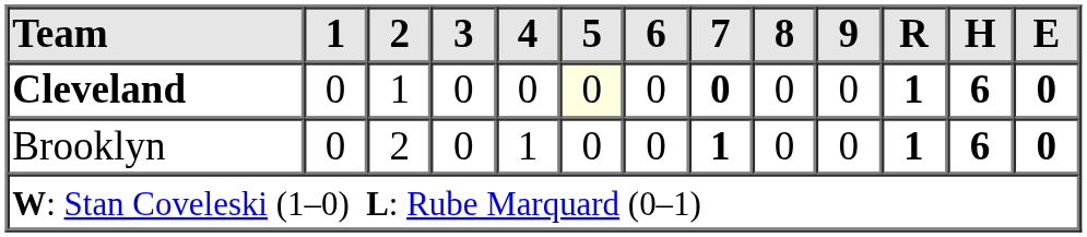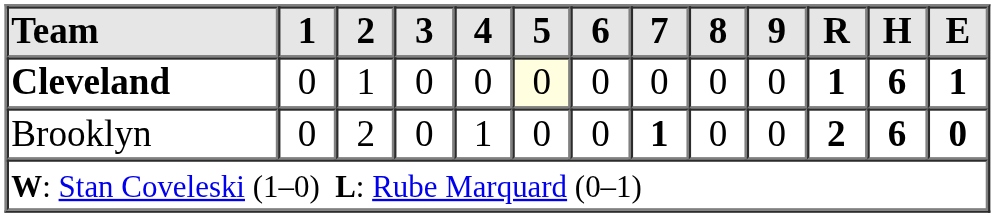Cleveland | 7: bold -> normal
Cleveland | E: 0 -> 1
Brooklyn | R: 1 -> 2
